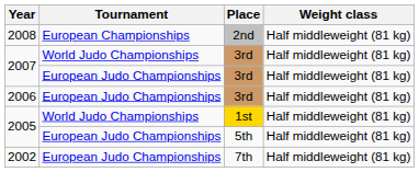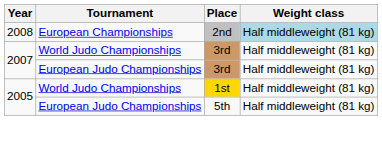2008 | Weight class: no background -> lightblue background
- row: 2006 | European Judo Championships | 3rd | Half middleweight (81 kg)
- row: 2002 | European Judo Championships | 7th | Half middleweight (81 kg)
